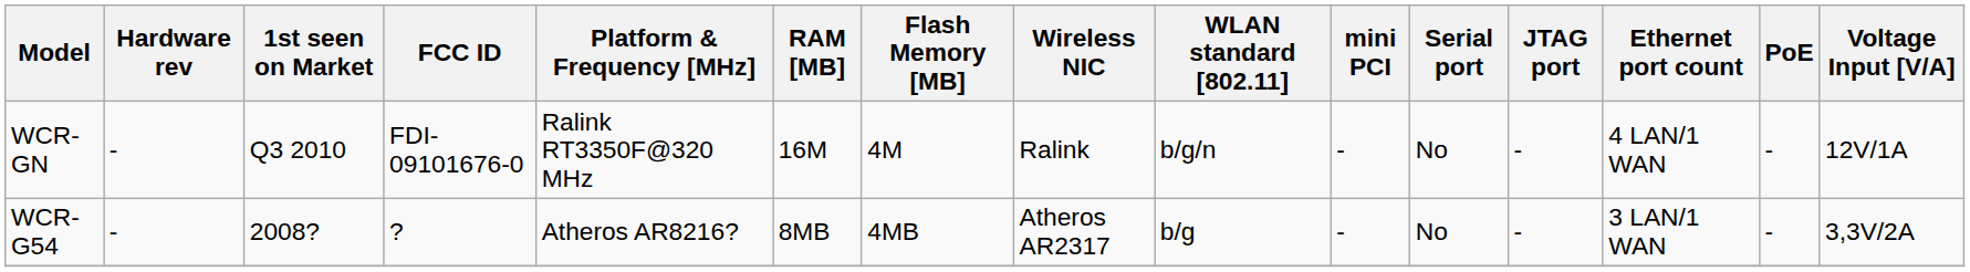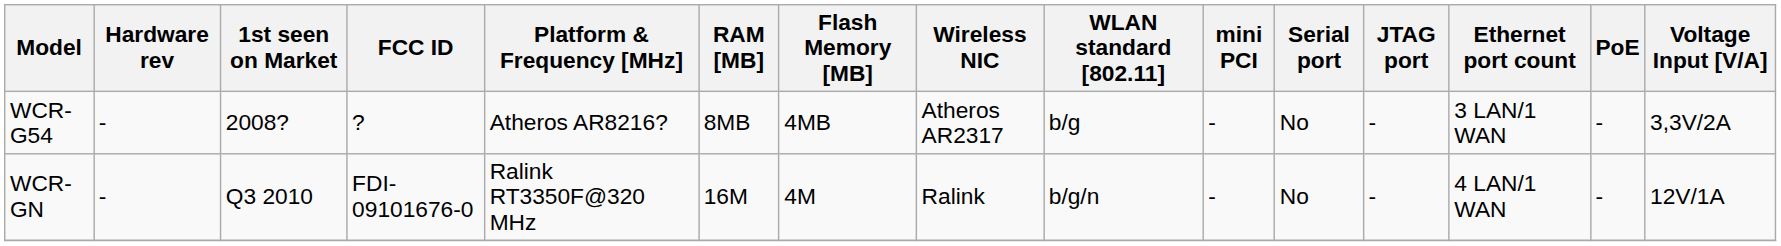rows swapped: WCR-G54 <-> WCR-GN
